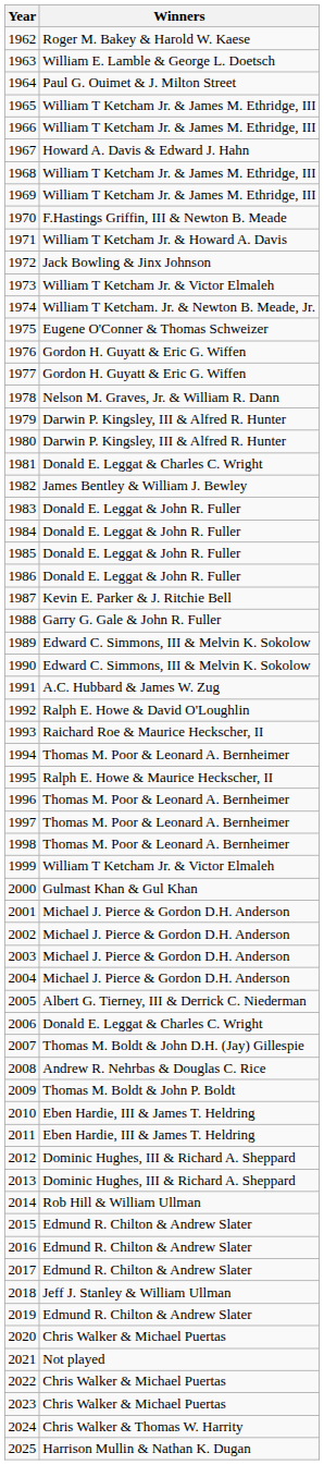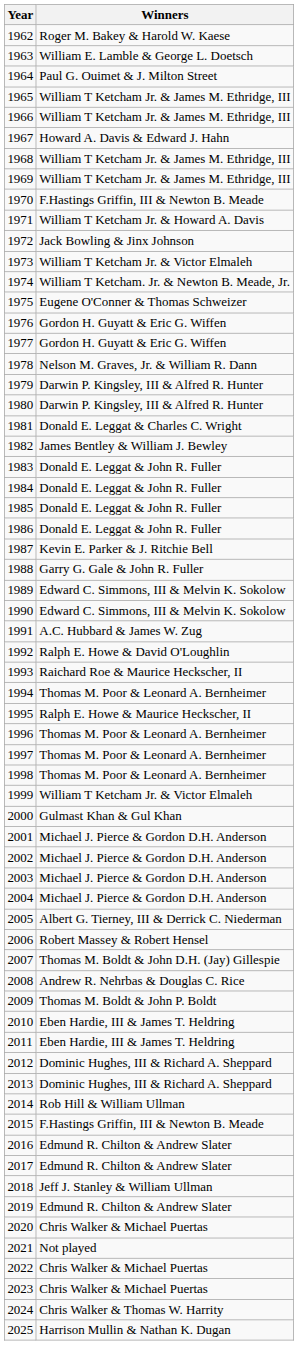2006 | Winners: Donald E. Leggat & Charles C. Wright -> Robert Massey & Robert Hensel
2015 | Winners: Edmund R. Chilton & Andrew Slater -> F.Hastings Griffin, III & Newton B. Meade
